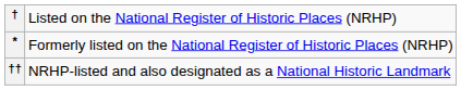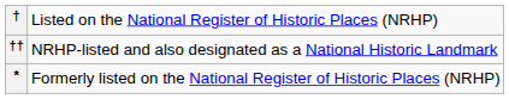rows swapped: †† <-> *
